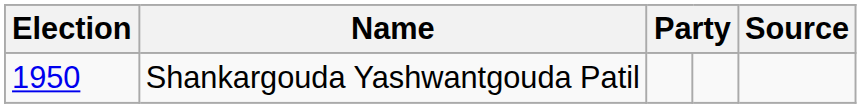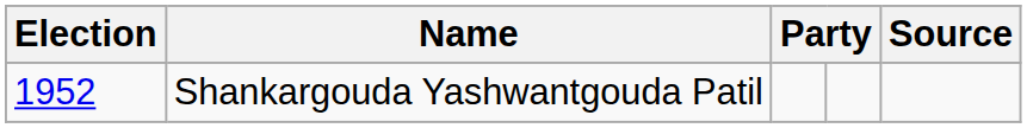Shankargouda Yashwantgouda Patil | Election: 1950 -> 1952
